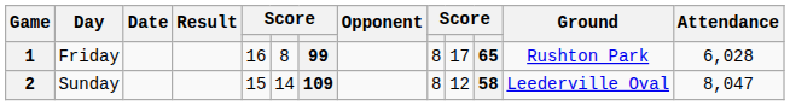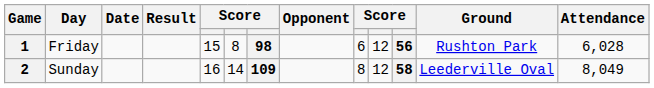1 | column 5: 16 -> 15
1 | column 7: 99 -> 98
1 | column 9: 8 -> 6
1 | column 10: 17 -> 12
1 | column 11: 65 -> 56
2 | column 5: 15 -> 16
2 | Attendance: 8,047 -> 8,049
